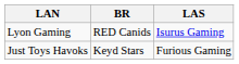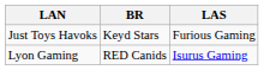rows swapped: Lyon Gaming <-> Just Toys Havoks
